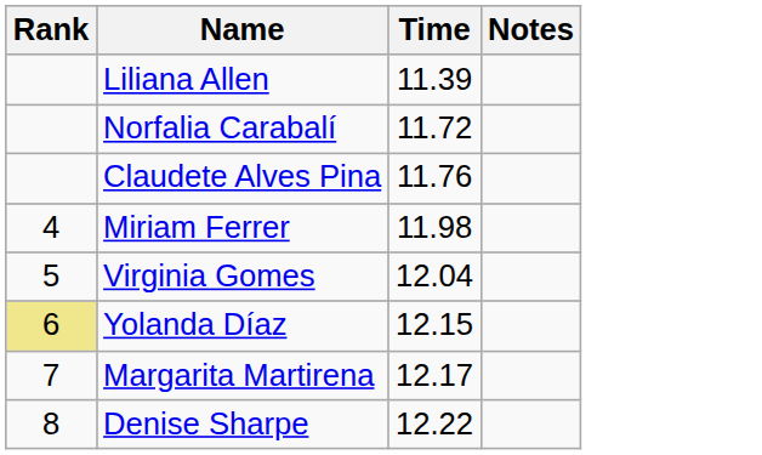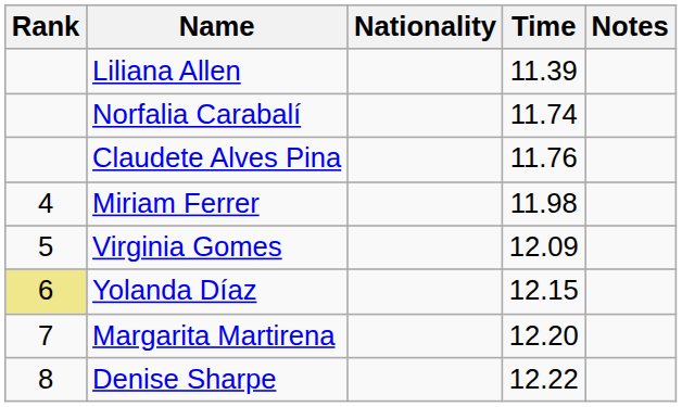+ column: Nationality
Norfalia Carabalí | Time: 11.72 -> 11.74
Virginia Gomes | Time: 12.04 -> 12.09
Margarita Martirena | Time: 12.17 -> 12.20
